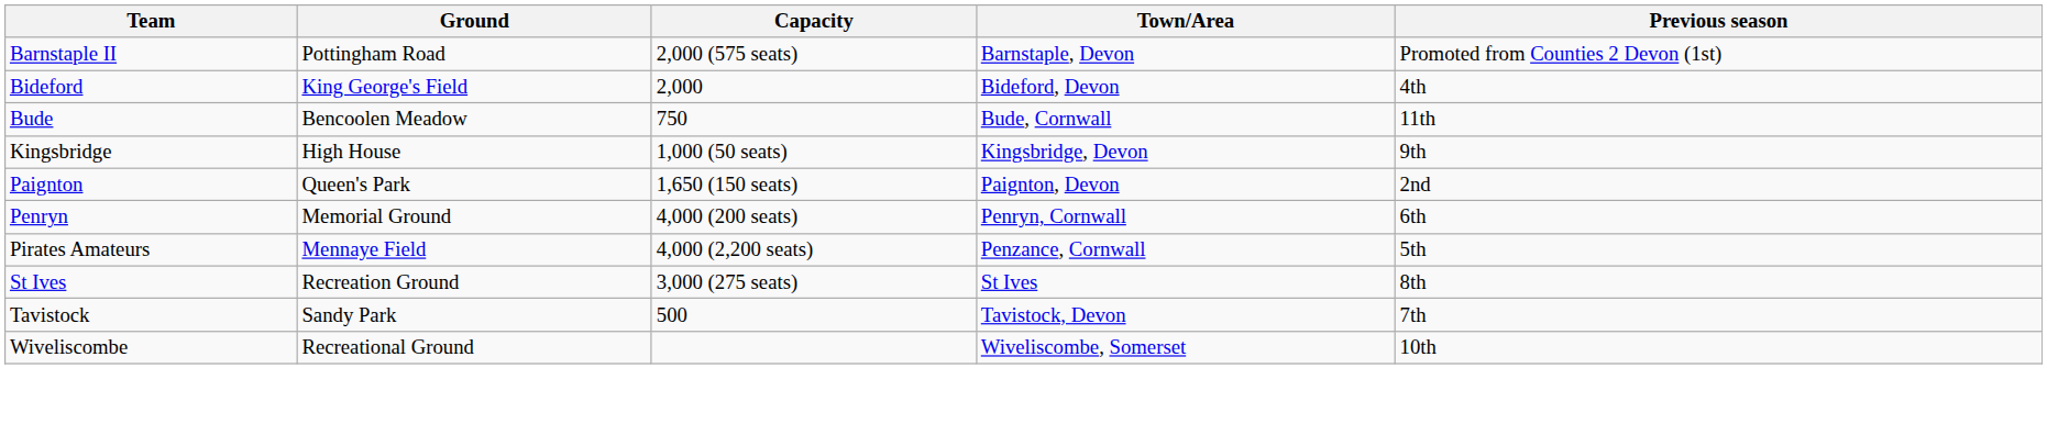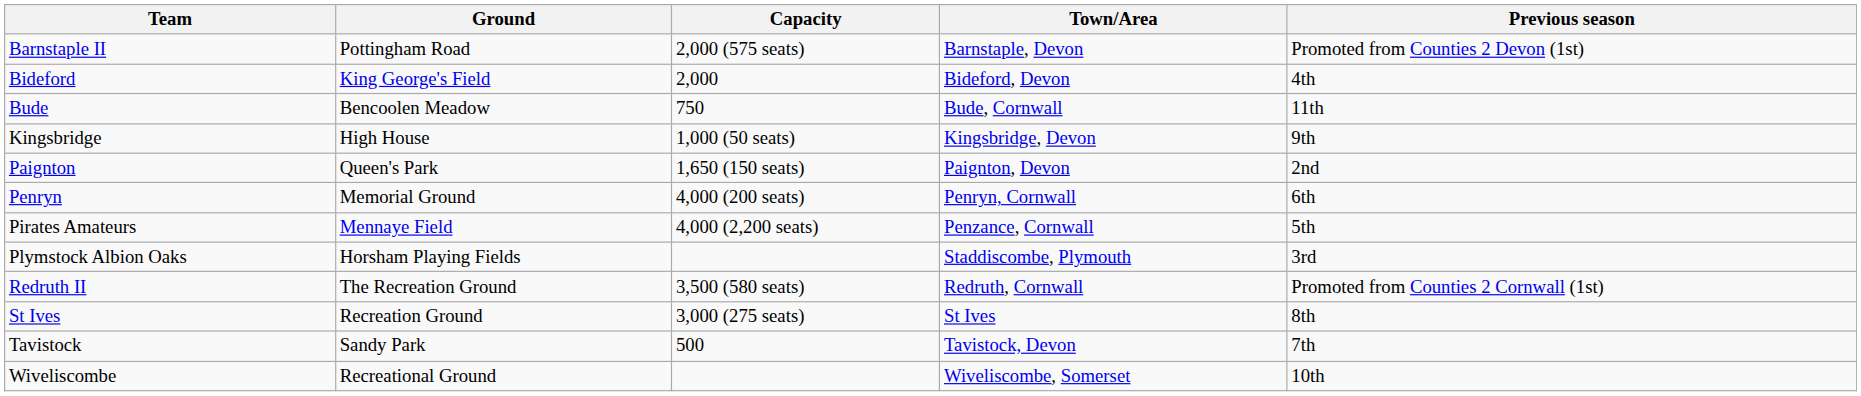+ row: Plymstock Albion Oaks | Horsham Playing Fields | Staddiscombe, Plymouth | 3rd
+ row: Redruth II | The Recreation Ground | 3,500 (580 seats) | Redruth, Cornwall | Promoted from Counties 2 Cornwall (1st)
